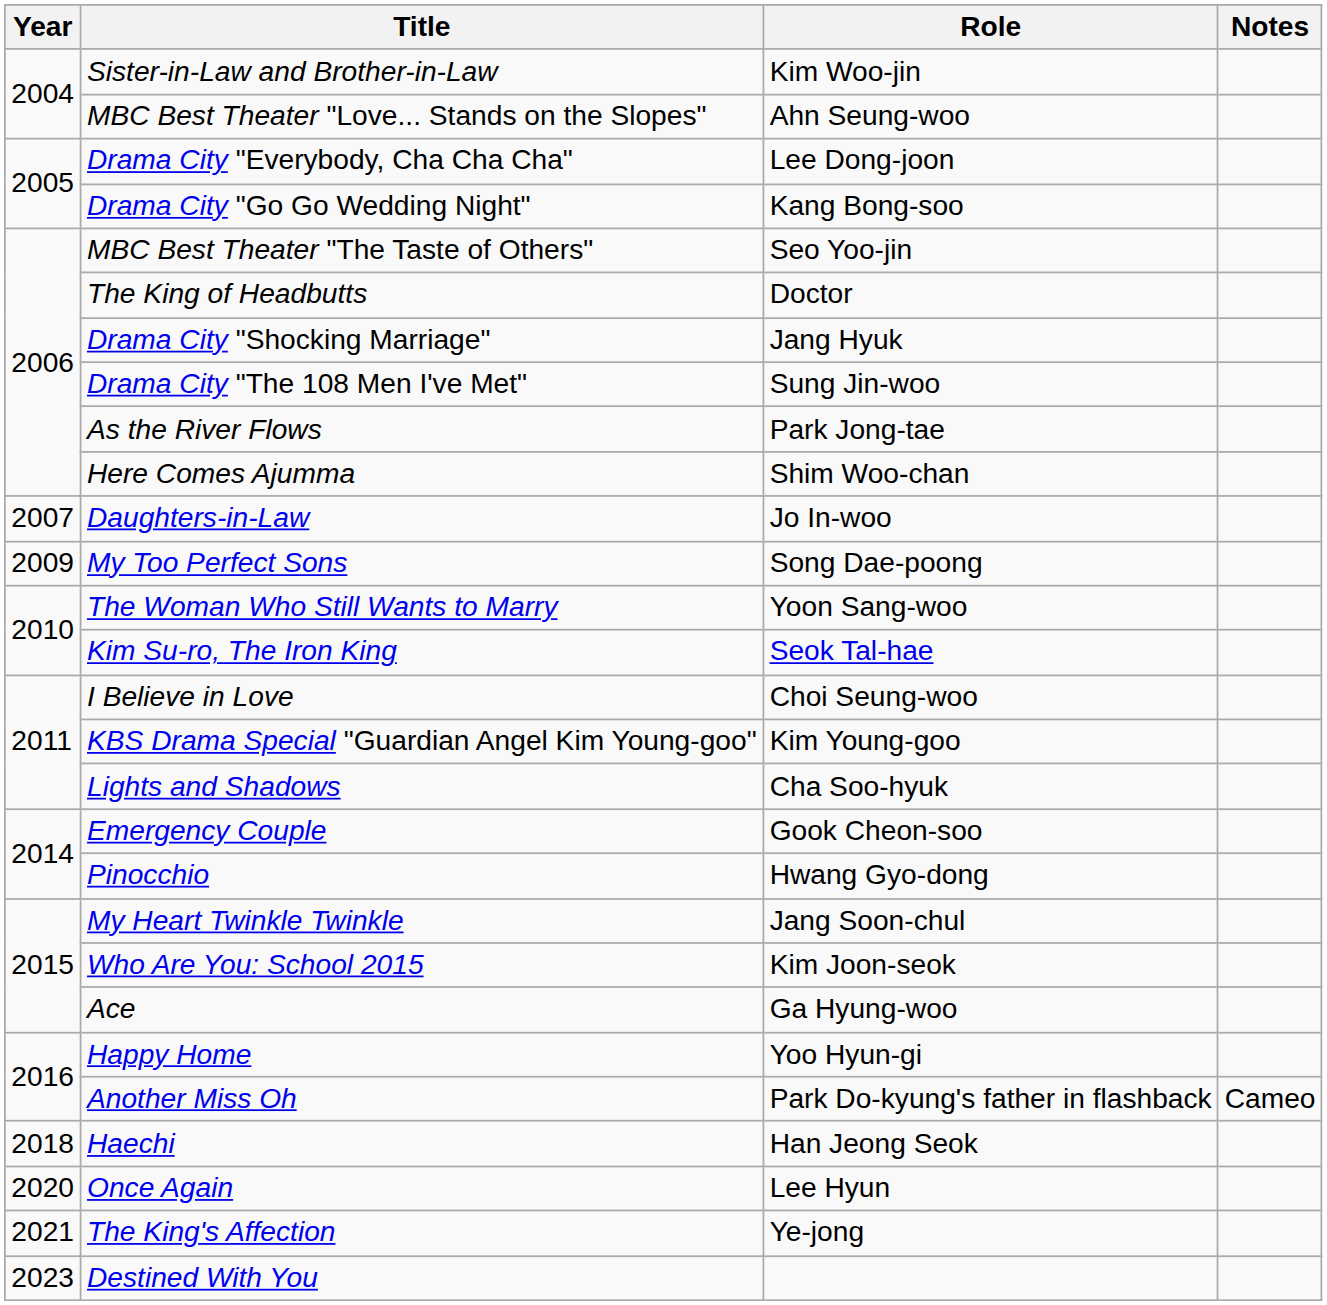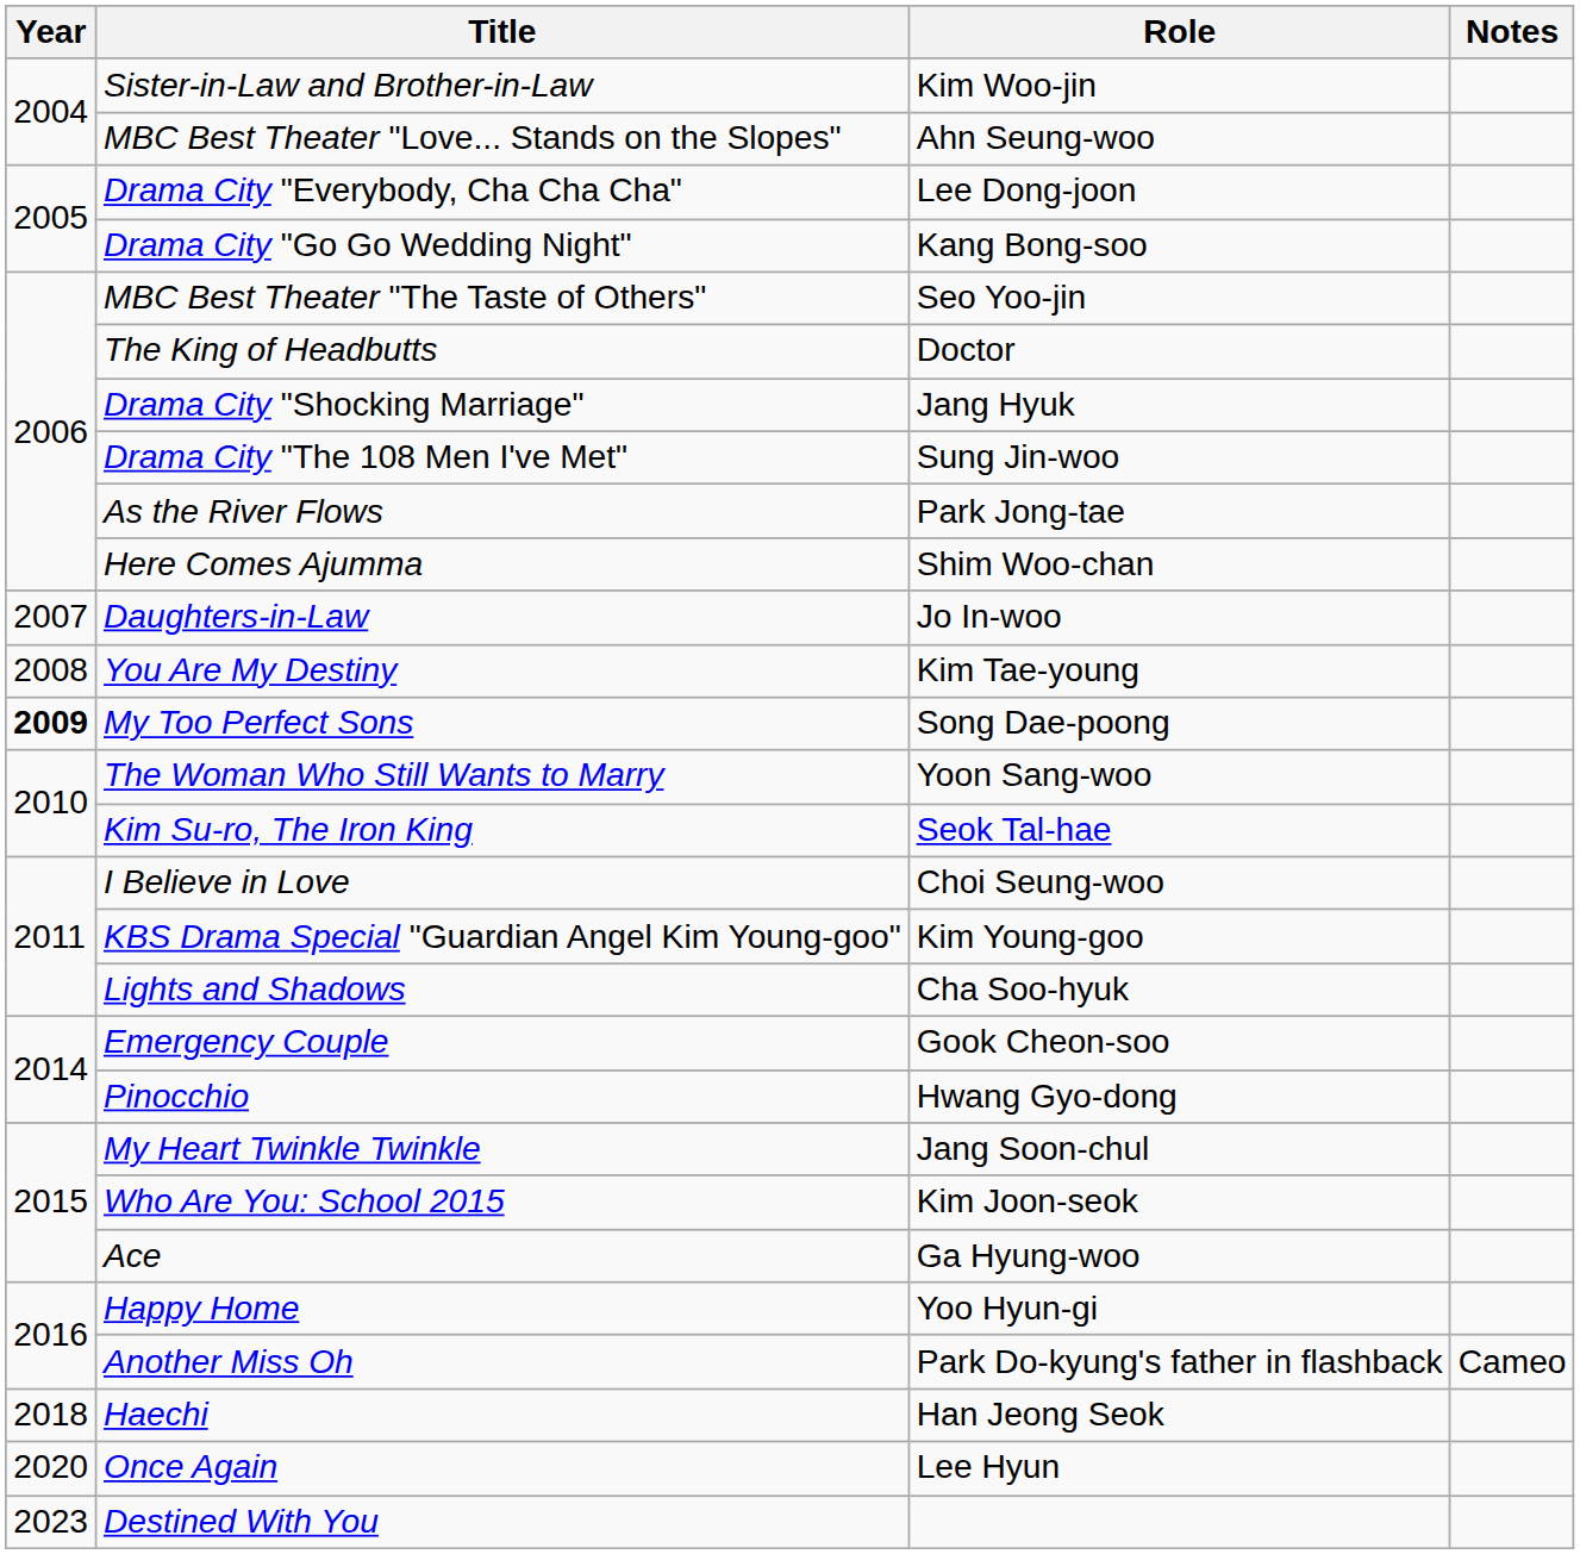+ row: 2008 | You Are My Destiny | Kim Tae-young
My Too Perfect Sons | Year: normal -> bold
- row: 2021 | The King's Affection | Ye-jong
